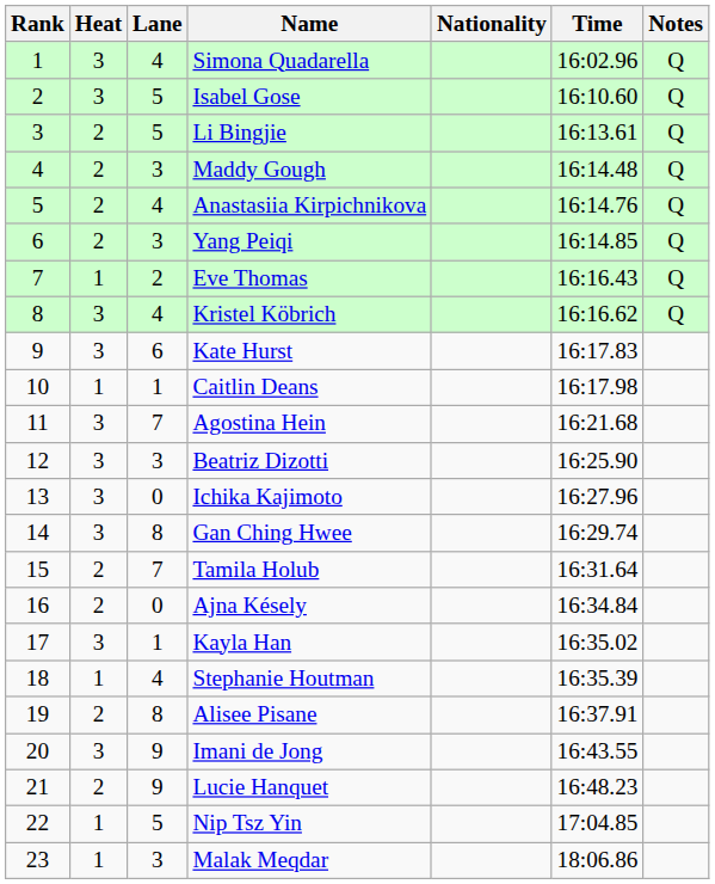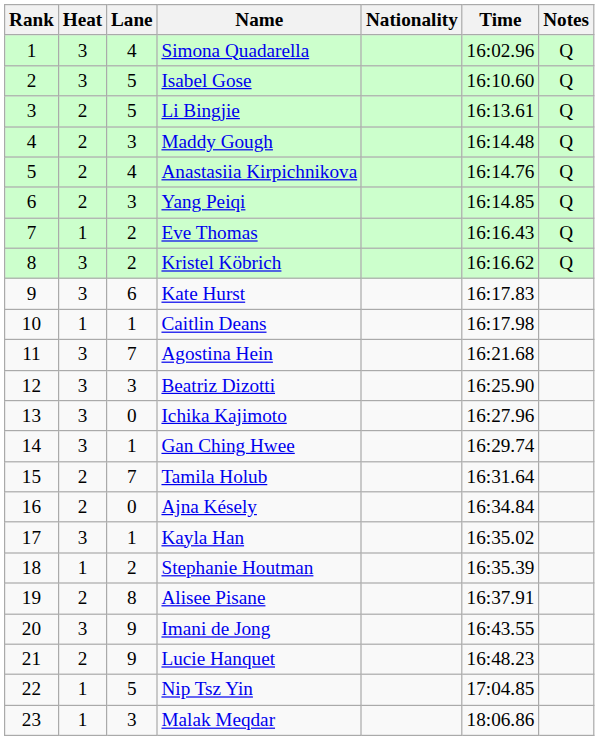Kristel Köbrich | Lane: 4 -> 2
Gan Ching Hwee | Lane: 8 -> 1
Stephanie Houtman | Lane: 4 -> 2
